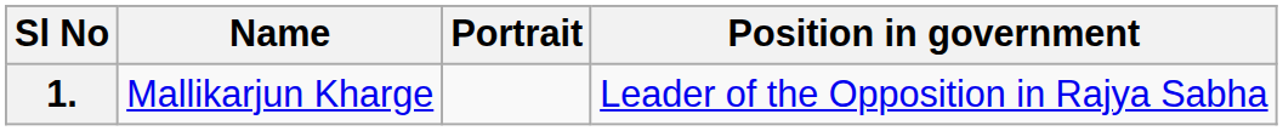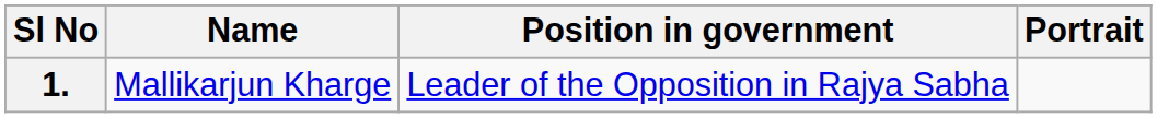columns swapped: Portrait <-> Position in government
